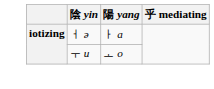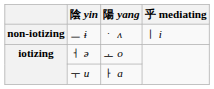+ row: non-iotizing | ㅡ ɨ | ㆍ ʌ | ㅣ i
ㅓ ə | 陽 yang: ㅏ a -> ㅗ o
ㅜ u | 陽 yang: ㅗ o -> ㅏ a
